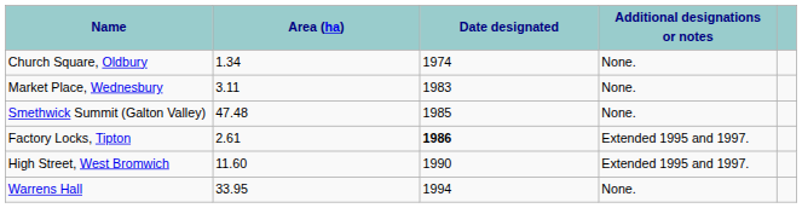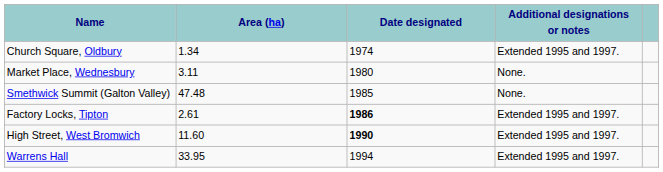Church Square, Oldbury | Additional designations or notes: None. -> Extended 1995 and 1997.
Market Place, Wednesbury | Date designated: 1983 -> 1980
High Street, West Bromwich | Date designated: normal -> bold
Warrens Hall | Additional designations or notes: None. -> Extended 1995 and 1997.
